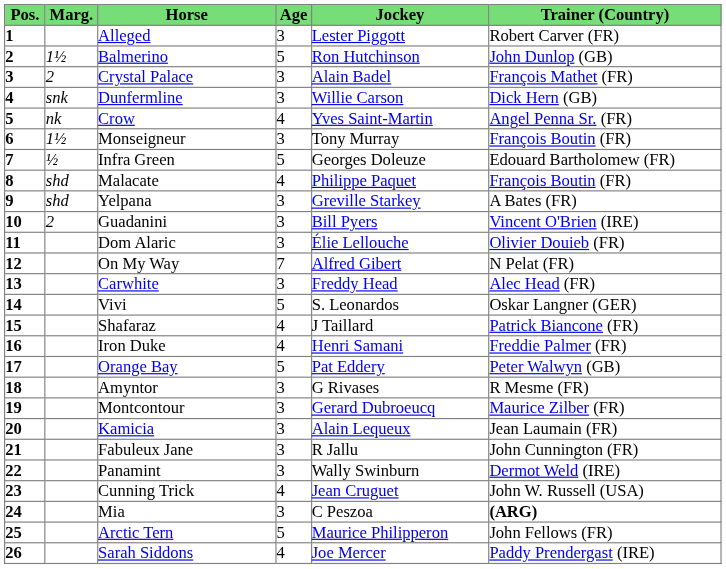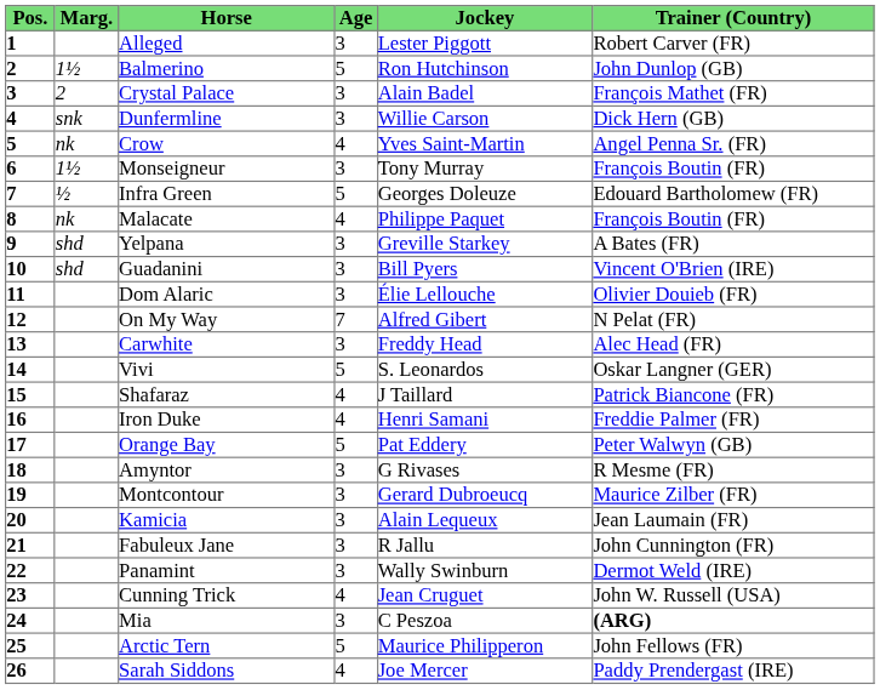Malacate | Marg.: shd -> nk
Guadanini | Marg.: 2 -> shd
